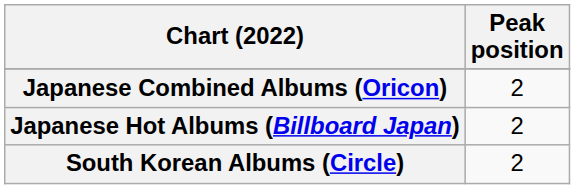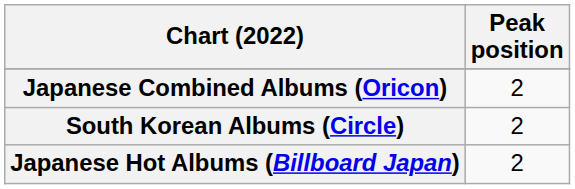rows swapped: Japanese Hot Albums (Billboard Japan) <-> South Korean Albums (Circle)
